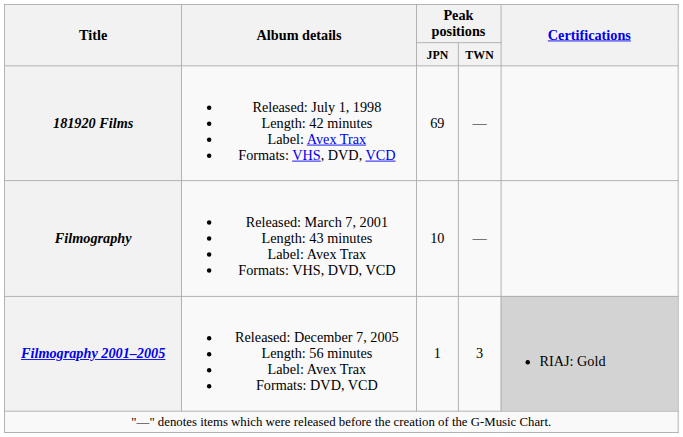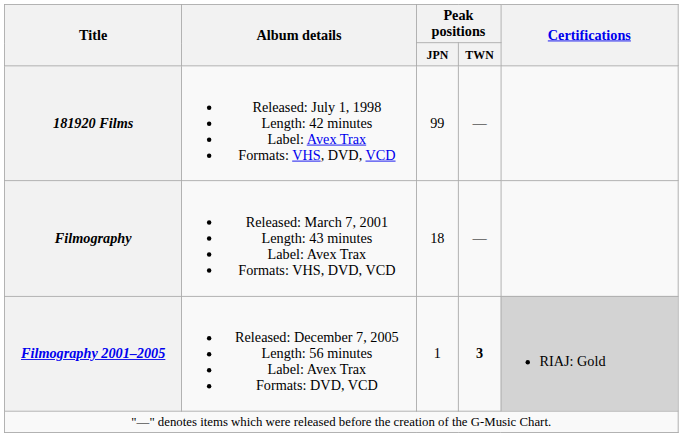181920 Films | Peak positions / JPN: 69 -> 99
Filmography | Peak positions / JPN: 10 -> 18
Filmography 2001–2005 | Peak positions / TWN: normal -> bold
